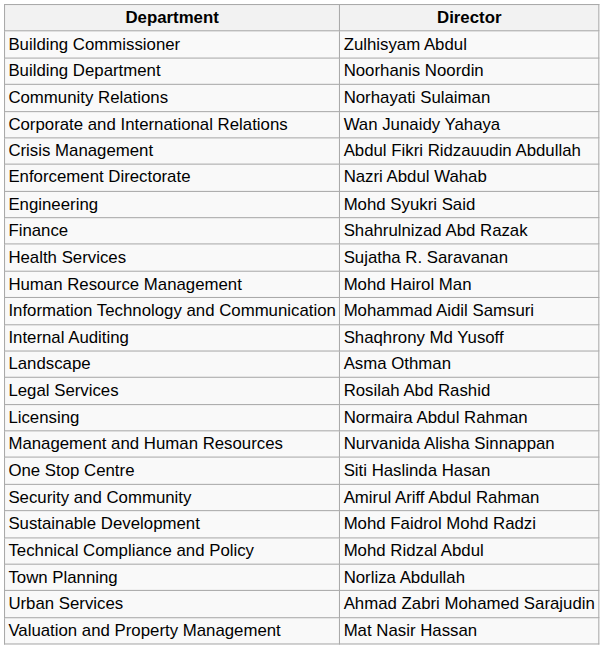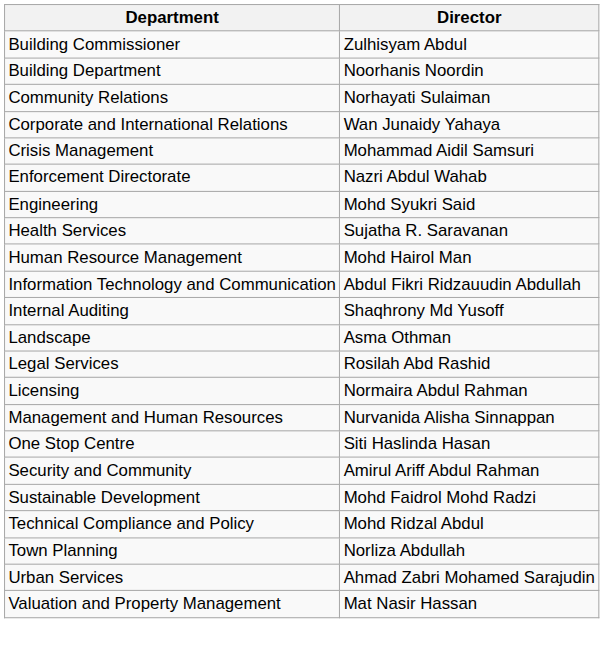Crisis Management | Director: Abdul Fikri Ridzauudin Abdullah -> Mohammad Aidil Samsuri
- row: Finance | Shahrulnizad Abd Razak
Information Technology and Communication | Director: Mohammad Aidil Samsuri -> Abdul Fikri Ridzauudin Abdullah
